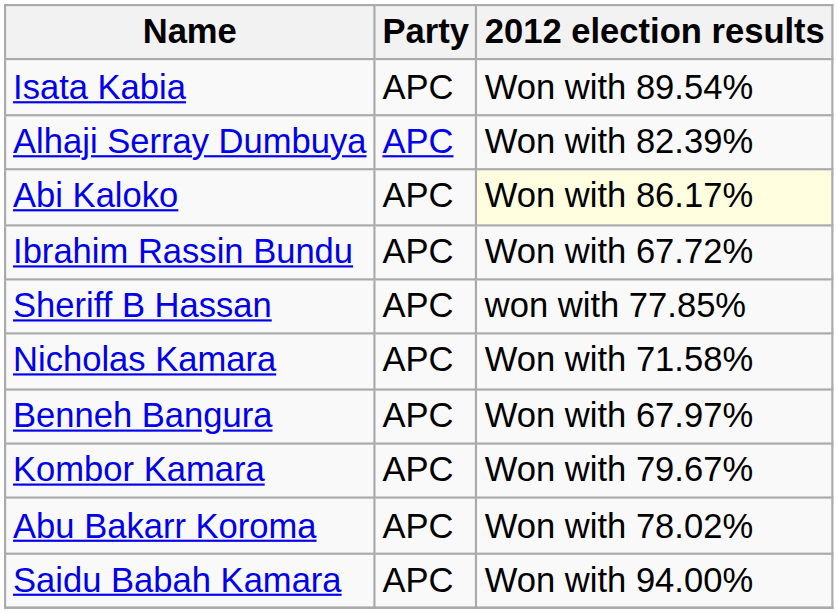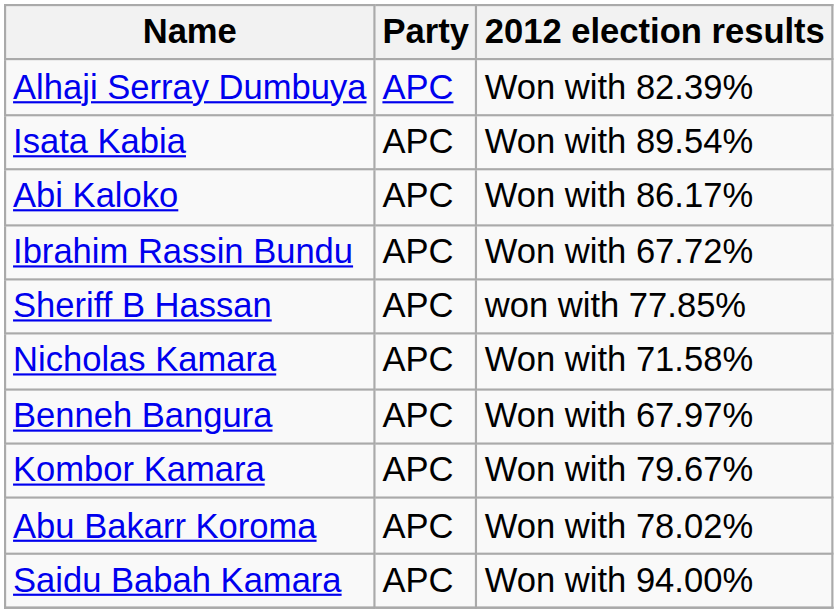rows swapped: Alhaji Serray Dumbuya <-> Isata Kabia
Abi Kaloko | 2012 election results: lightyellow background -> no background
